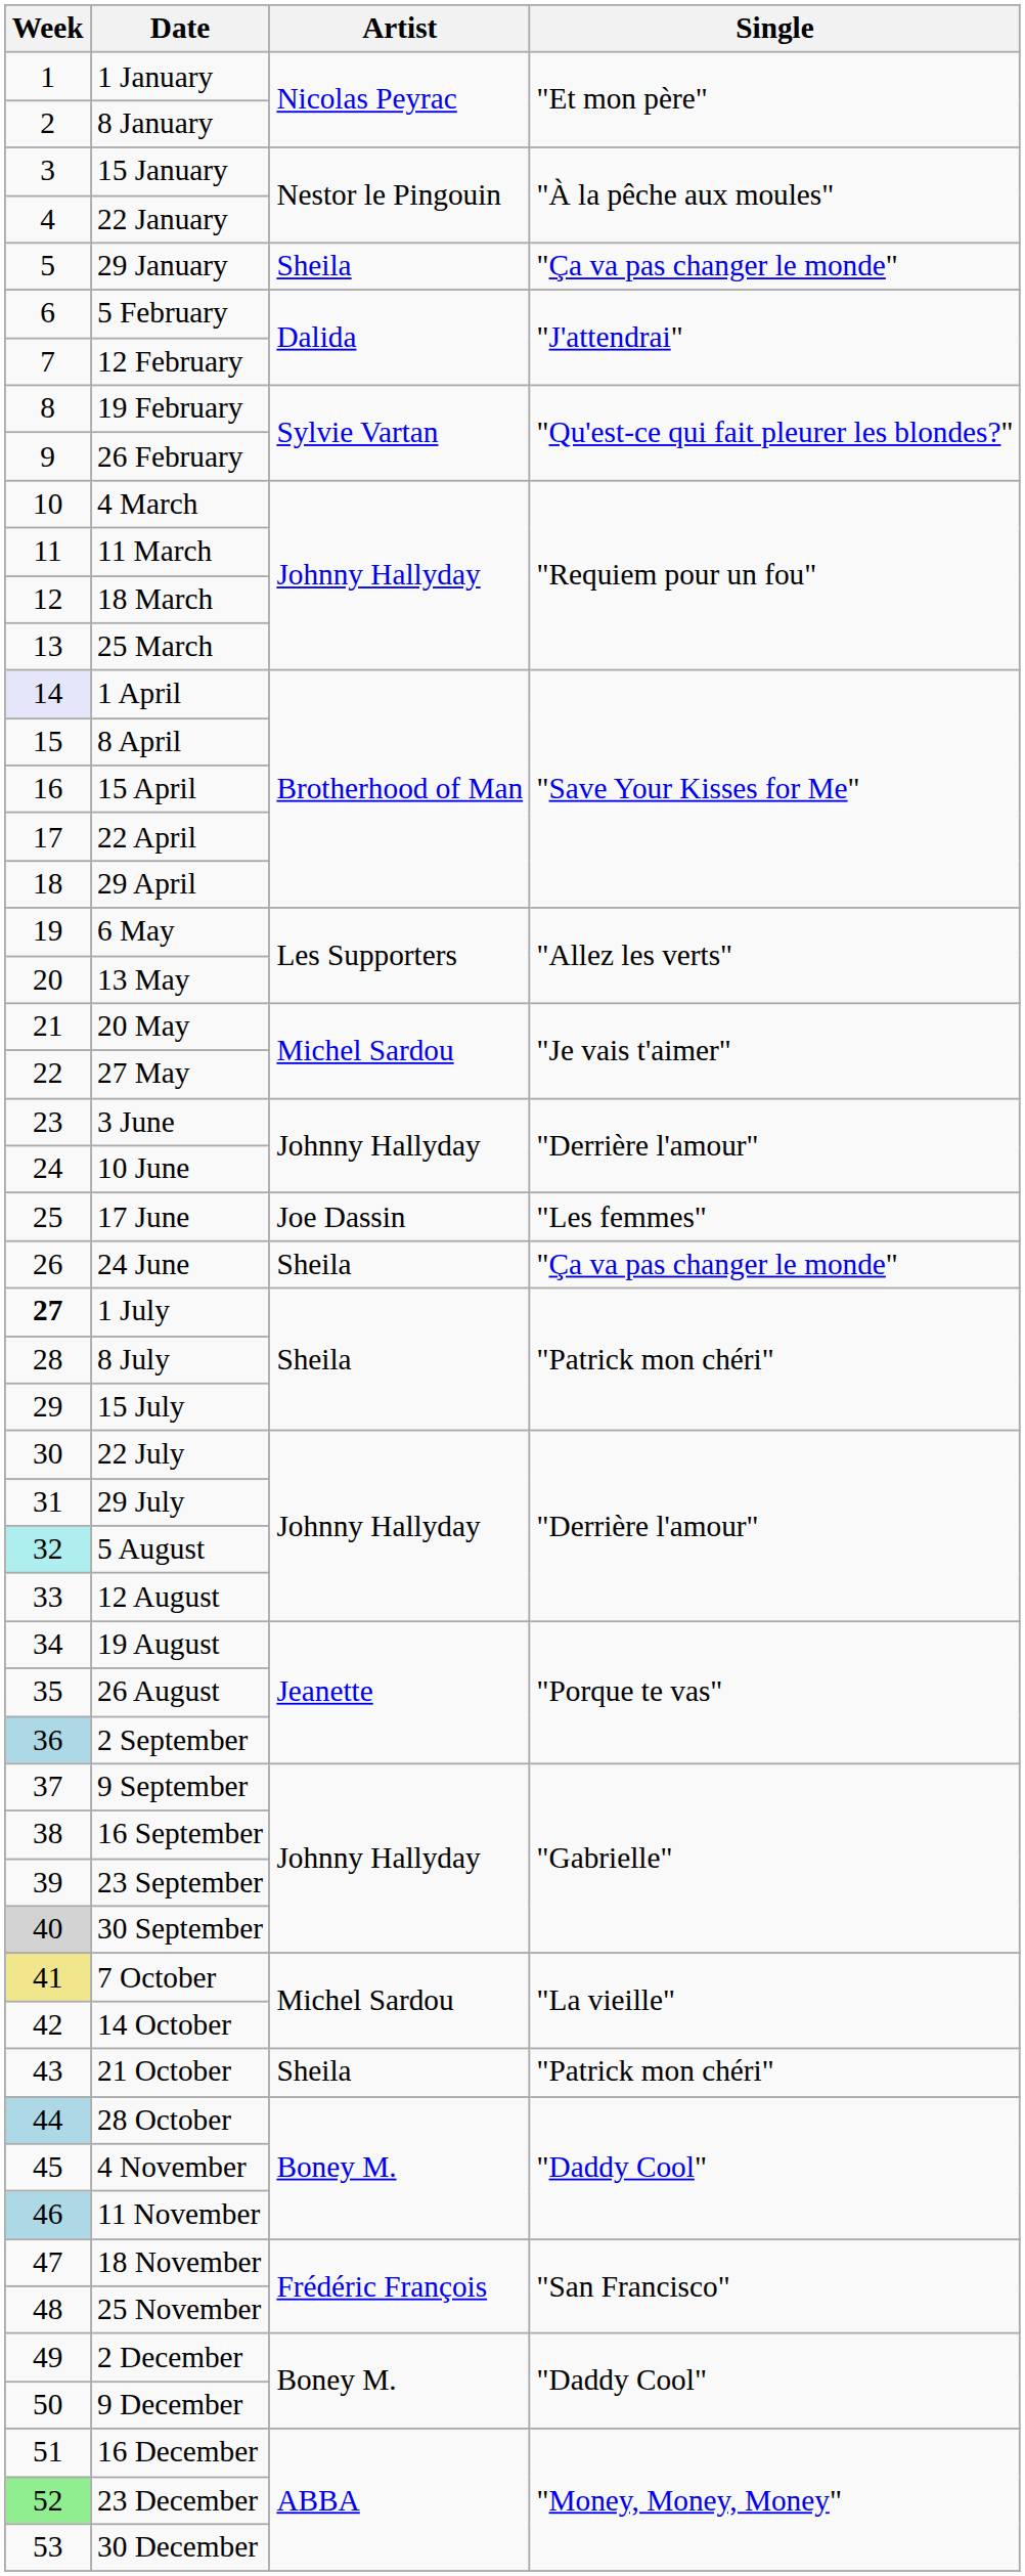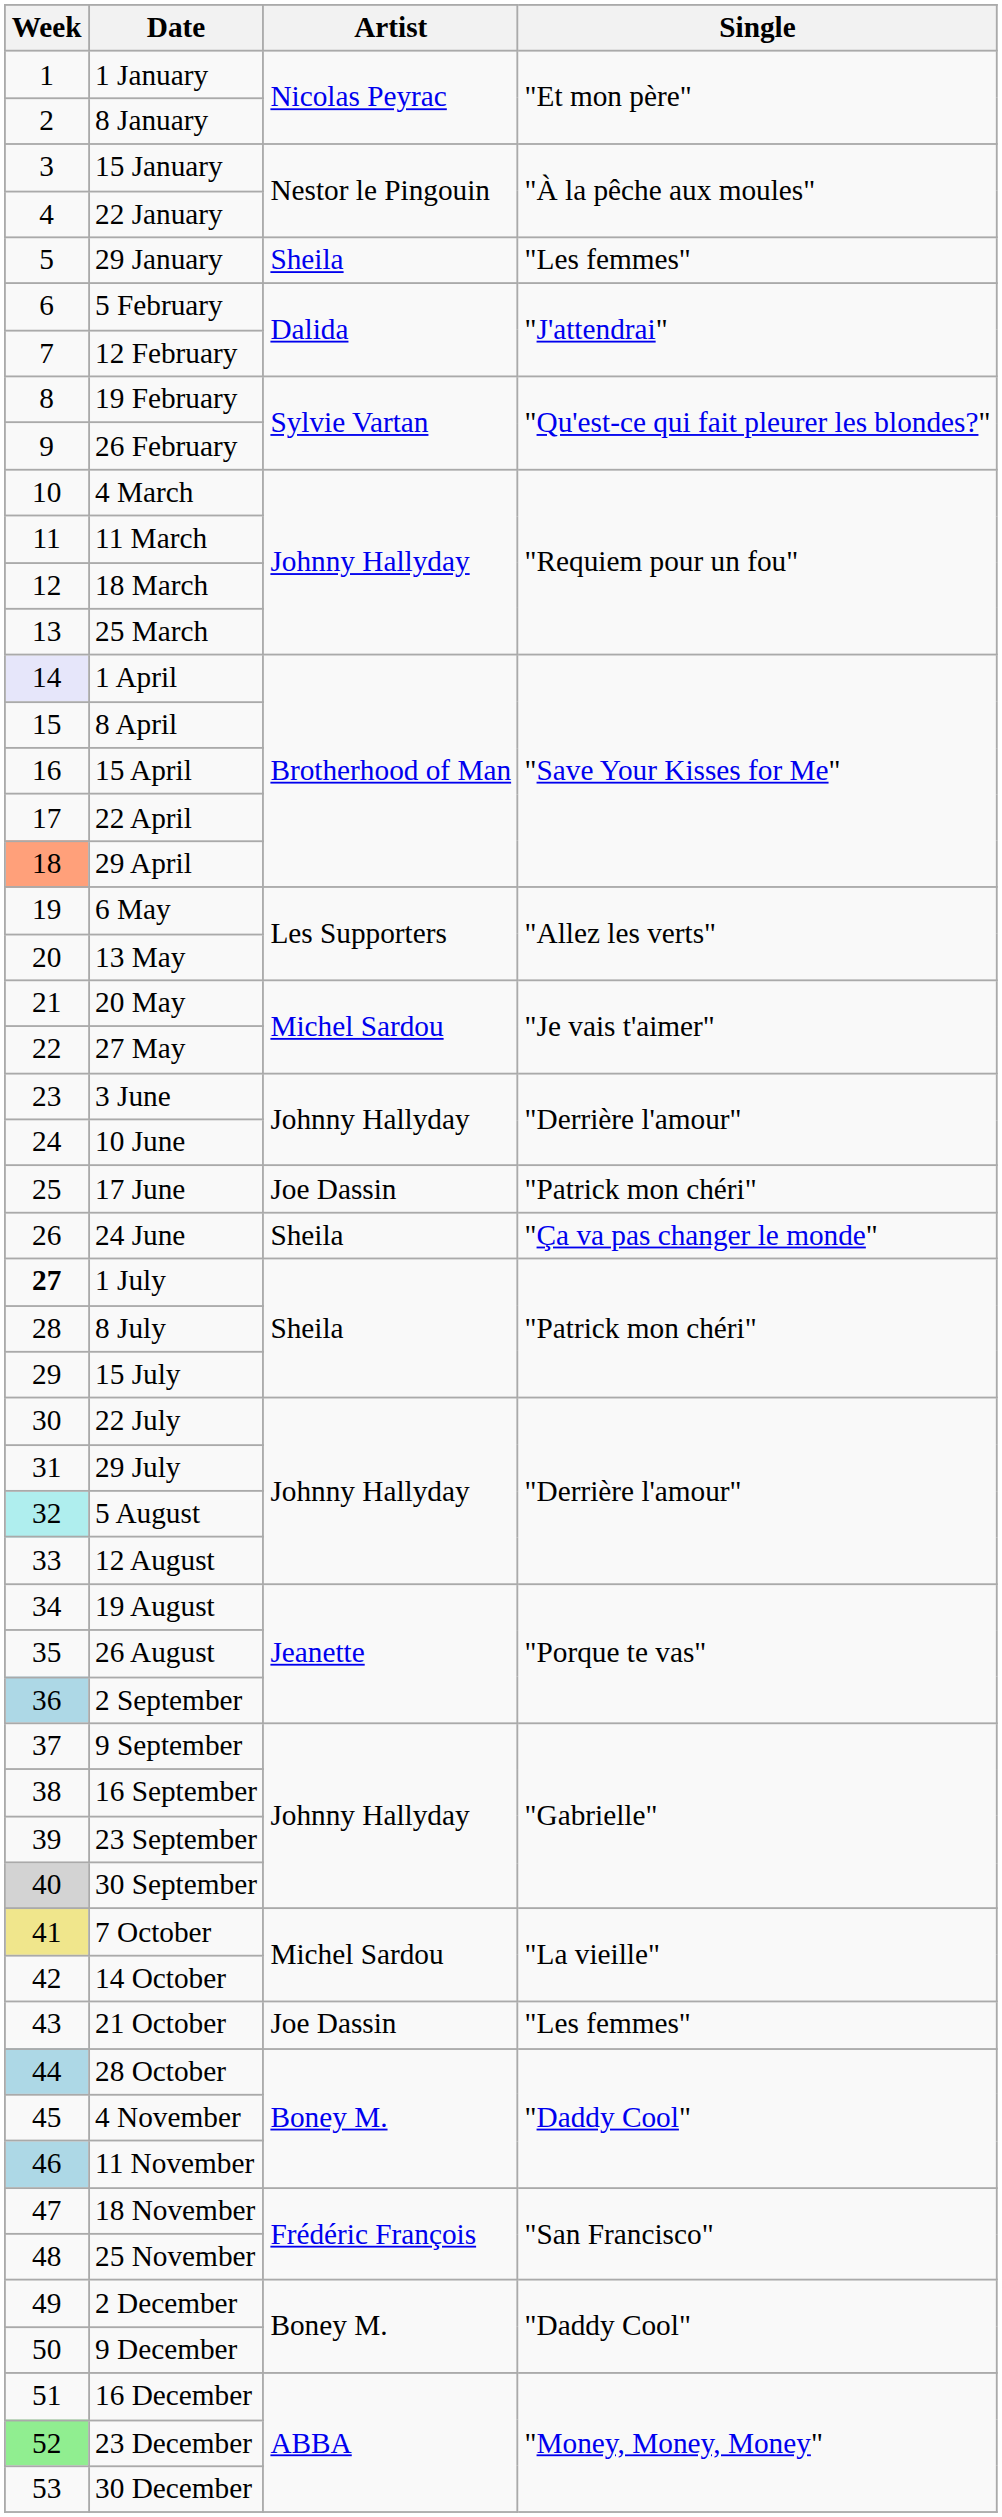29 January | Single: "Ça va pas changer le monde" -> "Les femmes"
29 April | Week: no background -> lightsalmon background
17 June | Single: "Les femmes" -> "Patrick mon chéri"
21 October | Artist: Sheila -> Joe Dassin
21 October | Single: "Patrick mon chéri" -> "Les femmes"
